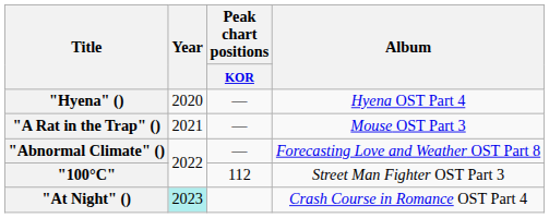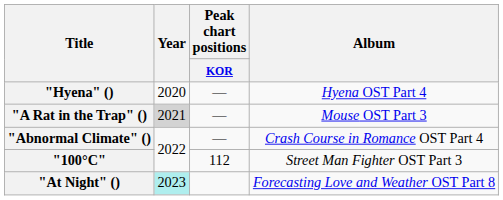"A Rat in the Trap" () | Year: no background -> lightgrey background
"Abnormal Climate" () | Album: Forecasting Love and Weather OST Part 8 -> Crash Course in Romance OST Part 4
"At Night" () | Album: Crash Course in Romance OST Part 4 -> Forecasting Love and Weather OST Part 8
